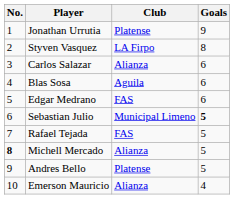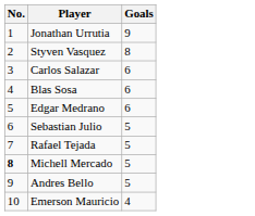- column: Club | Platense | LA Firpo | Alianza | Aguila | FAS | Municipal Limeno | FAS | Alianza | Platense | Alianza
Sebastian Julio | Goals: bold -> normal
